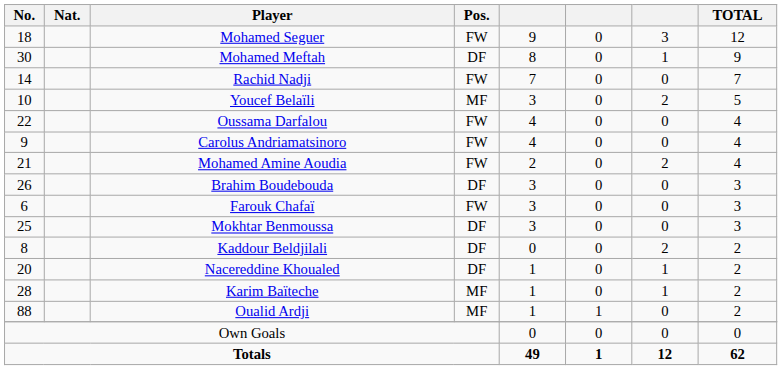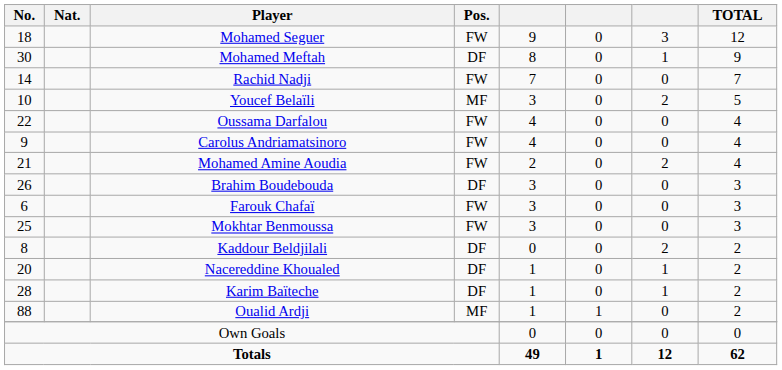Mokhtar Benmoussa | Pos.: DF -> FW
Karim Baïteche | Pos.: MF -> DF
